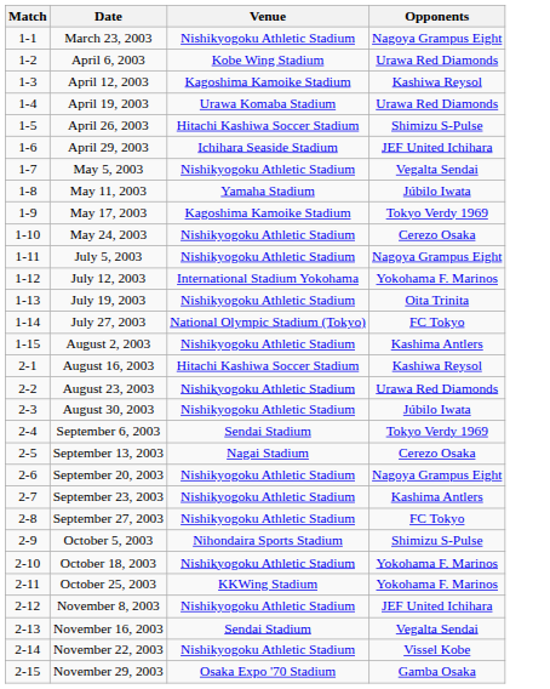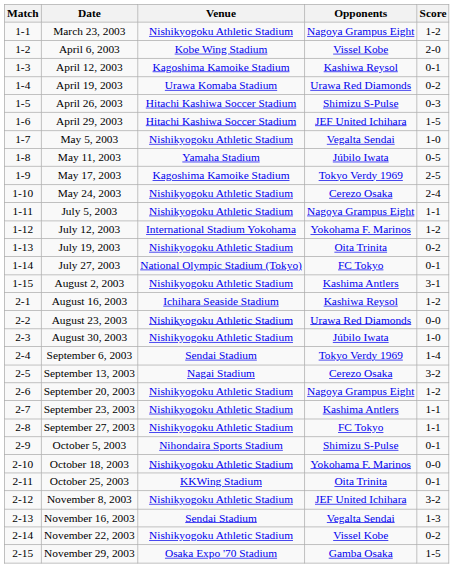+ column: Score | 1-2 | 2-0 | 0-1 | 0-2 | 0-3 | 1-5 | 1-0 | 0-5 | 2-5 | 2-4 | 1-1 | 1-2 | 0-2 | 0-1 | 3-1 | 1-2 | 0-0 | 1-0 | 1-4 | 3-2 | 1-2 | 1-1 | 1-1 | 0-1 | 0-0 | 0-1 | 3-2 | 1-3 | 0-2 | 1-5
April 6, 2003 | Opponents: Urawa Red Diamonds -> Vissel Kobe
April 29, 2003 | Venue: Ichihara Seaside Stadium -> Hitachi Kashiwa Soccer Stadium
August 16, 2003 | Venue: Hitachi Kashiwa Soccer Stadium -> Ichihara Seaside Stadium
October 25, 2003 | Opponents: Yokohama F. Marinos -> Oita Trinita
